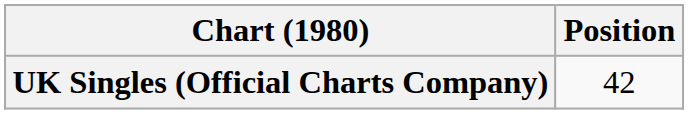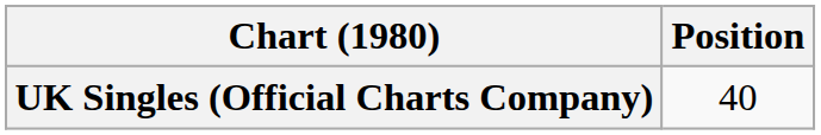UK Singles (Official Charts Company) | Position: 42 -> 40
